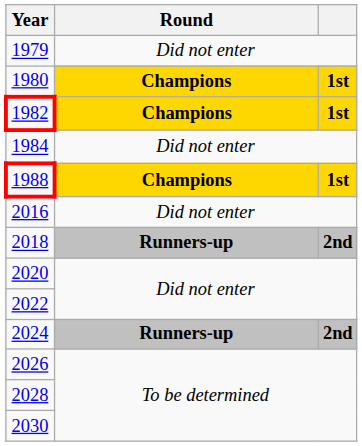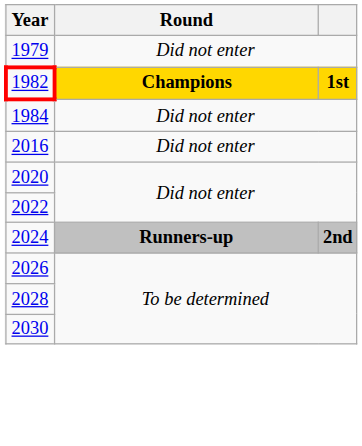- row: 1980 | Champions | 1st
- row: 1988 | Champions | 1st
- row: 2018 | Runners-up | 2nd
